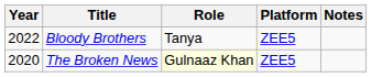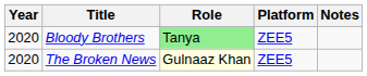Bloody Brothers | Year: 2022 -> 2020
Bloody Brothers | Role: no background -> lightgreen background
